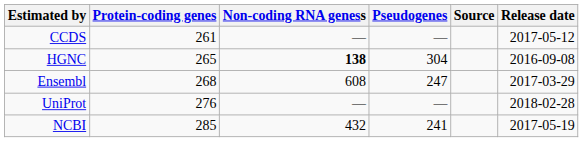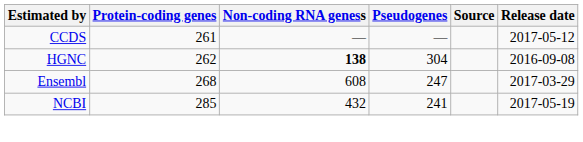HGNC | Protein-coding genes: 265 -> 262
- row: UniProt | 276 | — | — | 2018-02-28
